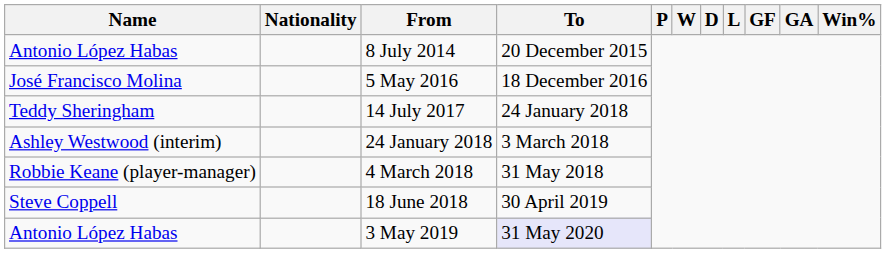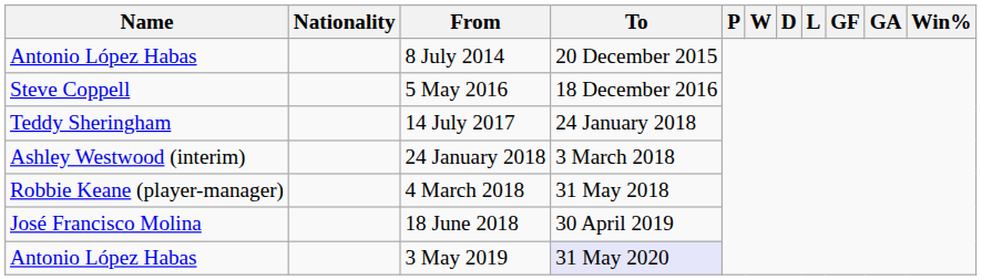5 May 2016 | Name: José Francisco Molina -> Steve Coppell
18 June 2018 | Name: Steve Coppell -> José Francisco Molina
